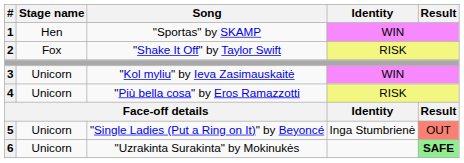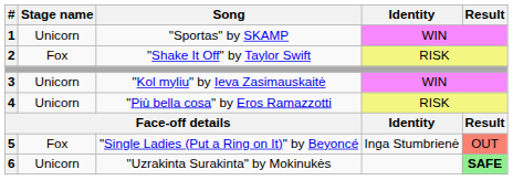"Sportas" by SKAMP | Stage name: Hen -> Unicorn
"Single Ladies (Put a Ring on It)" by Beyoncé | Stage name: Unicorn -> Fox
